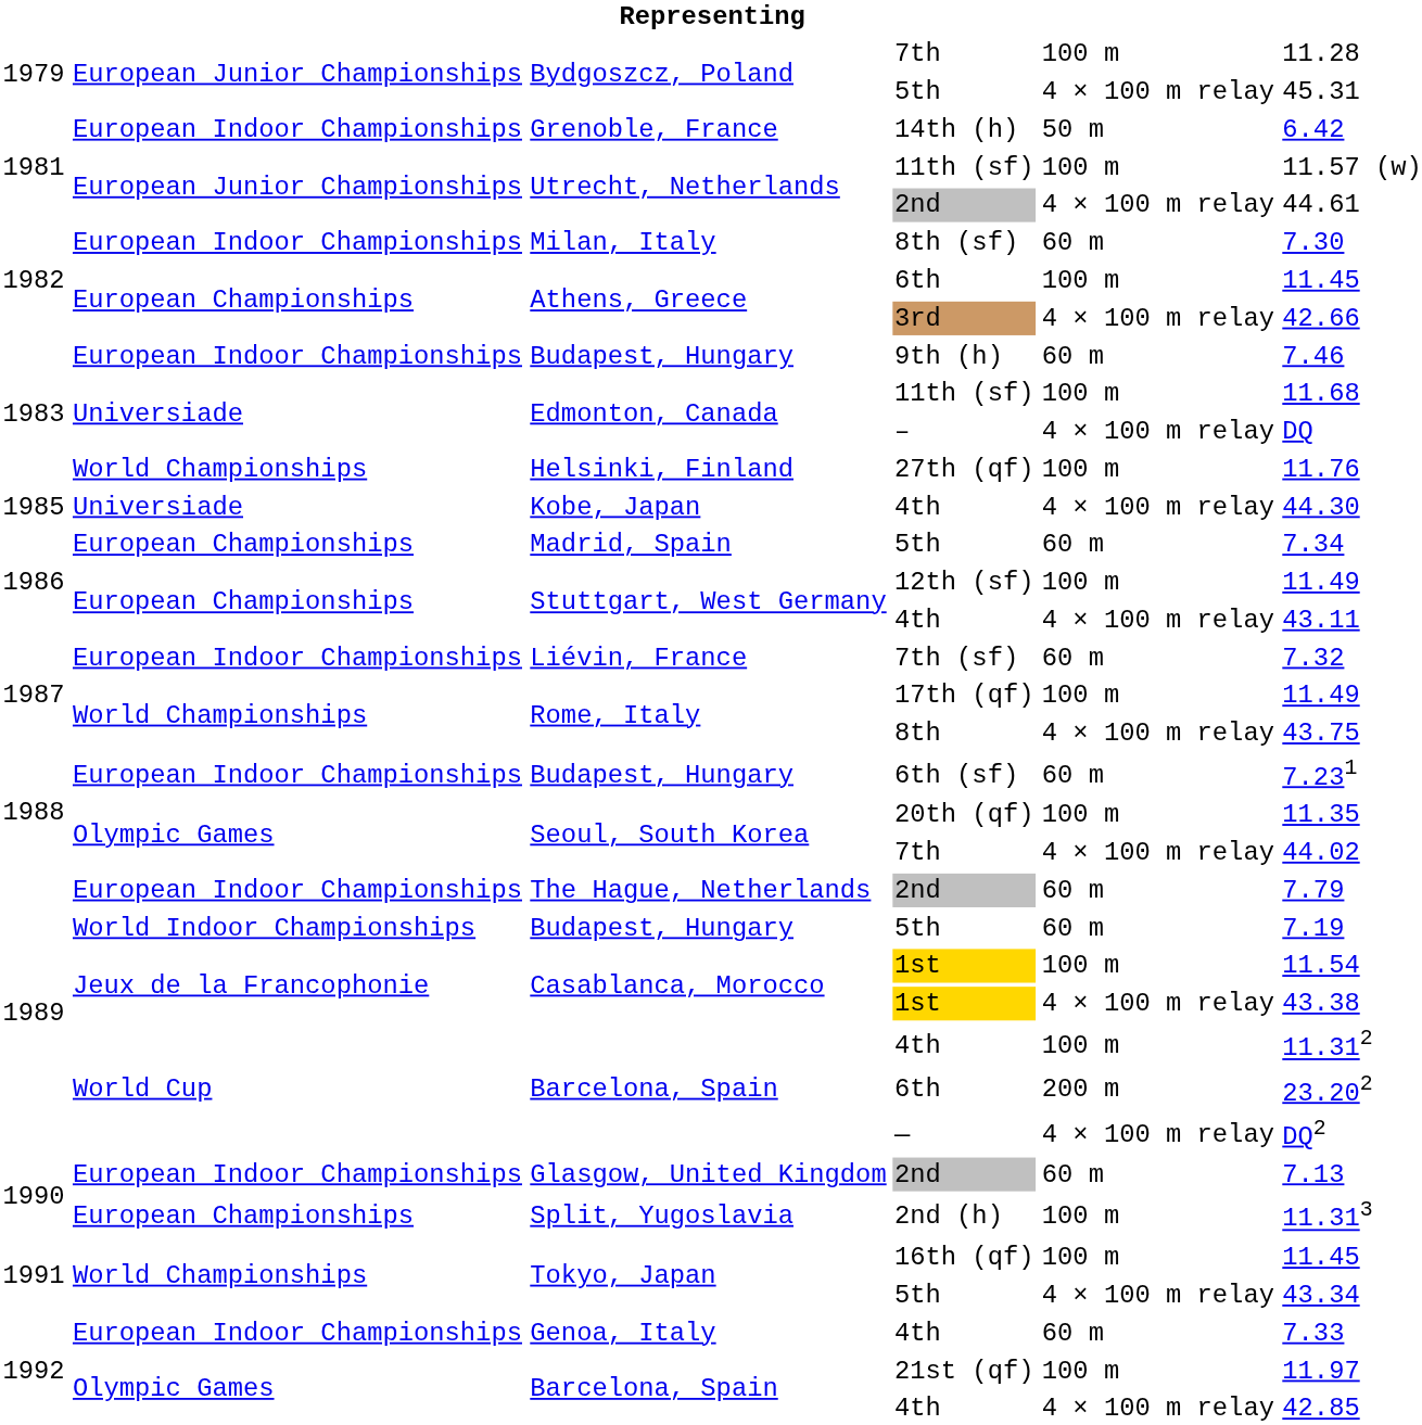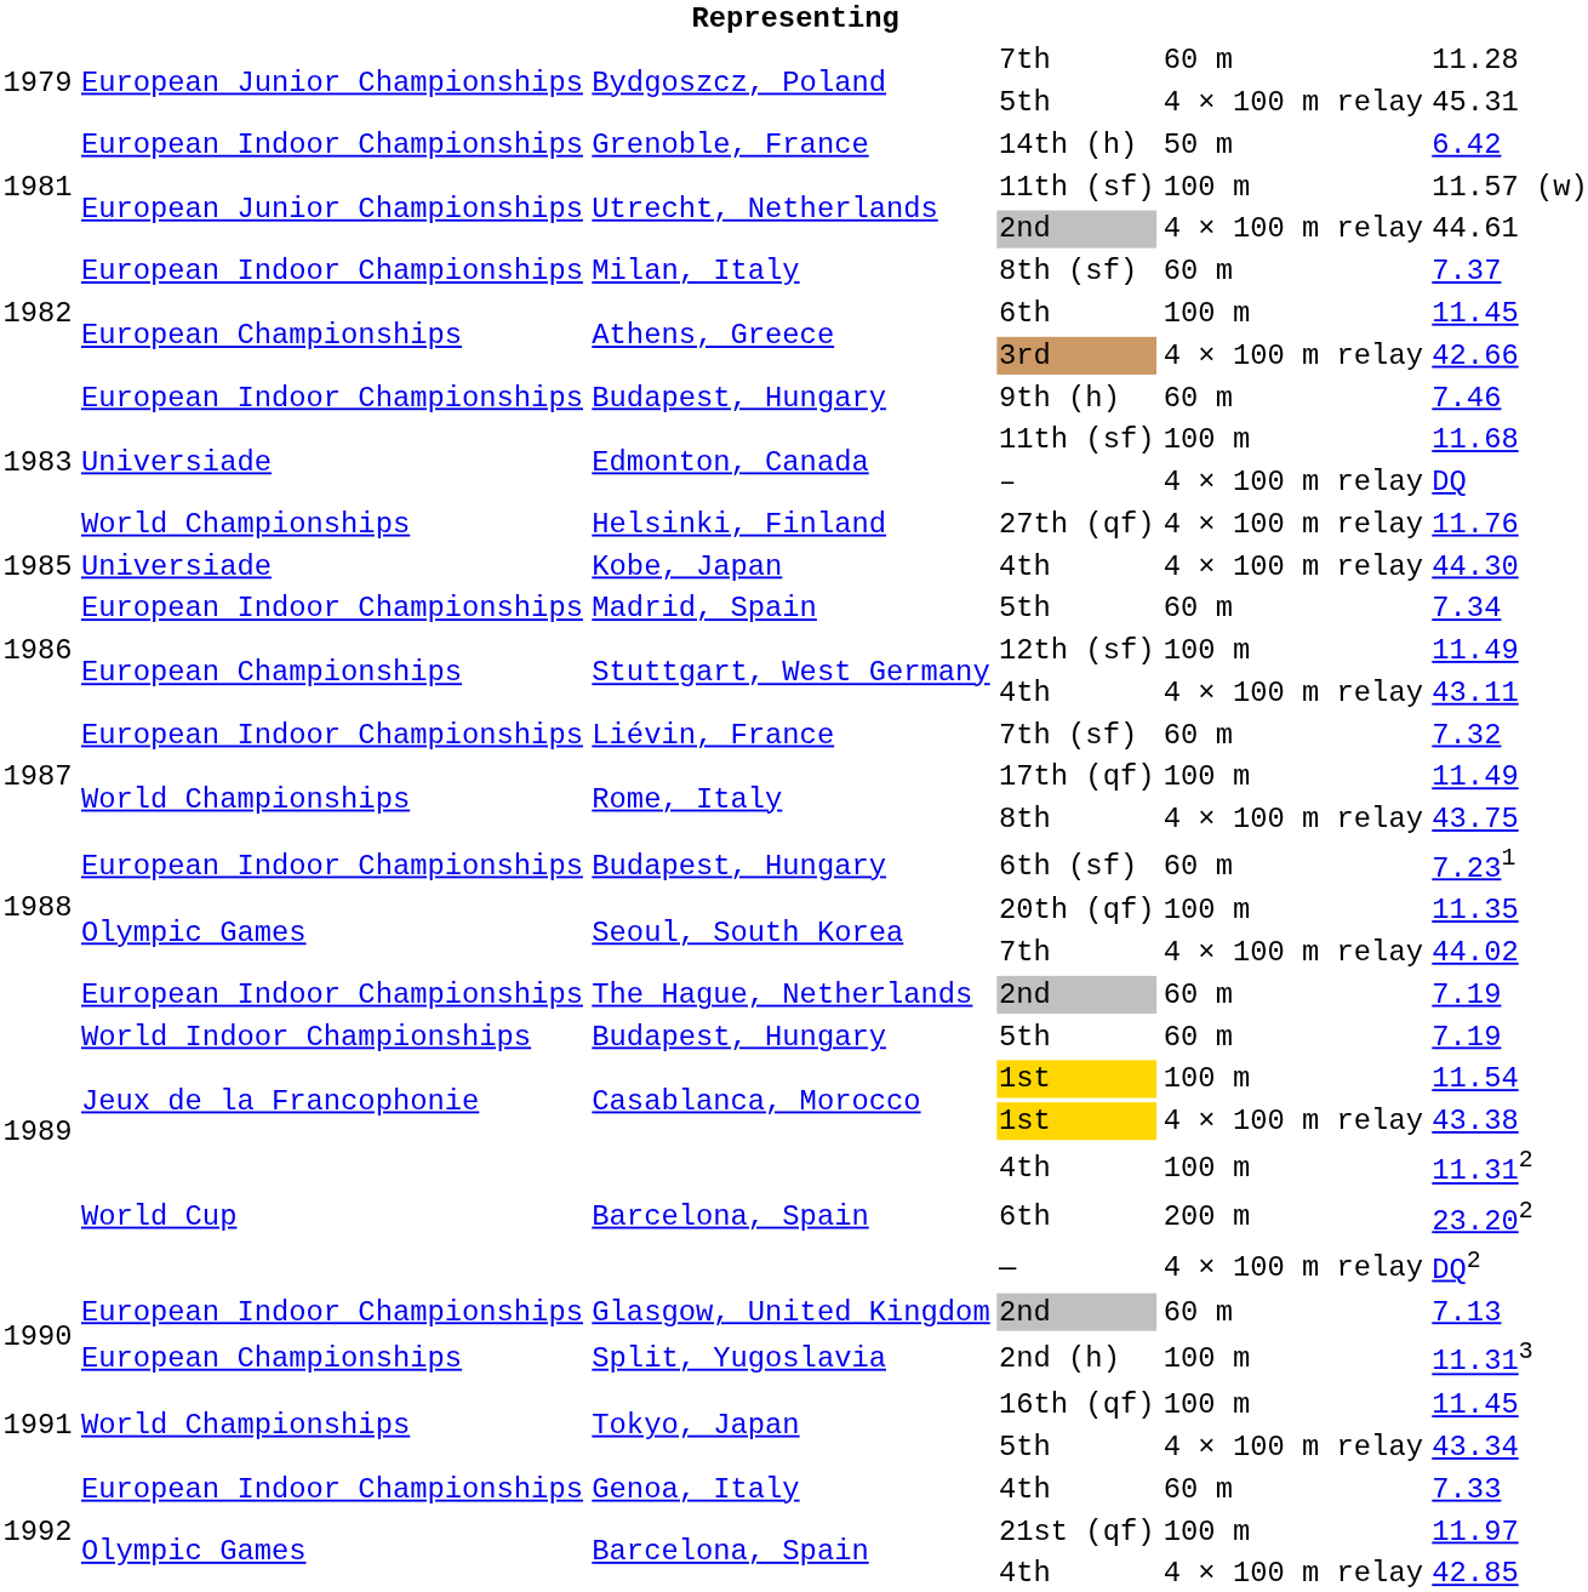Bydgoszcz, Poland / 7th | column 5: 100 m -> 60 m
8th (sf) | column 6: 7.30 -> 7.37
27th (qf) | column 5: 100 m -> 4 × 100 m relay
Madrid, Spain / 5th | column 2: European Championships -> European Indoor Championships
The Hague, Netherlands / 2nd | column 6: 7.79 -> 7.19
